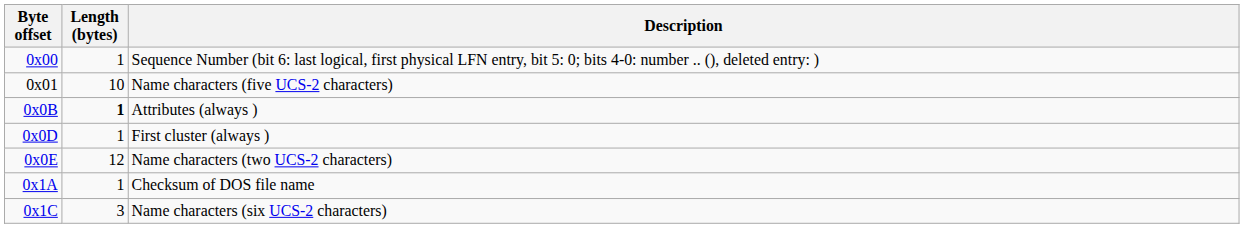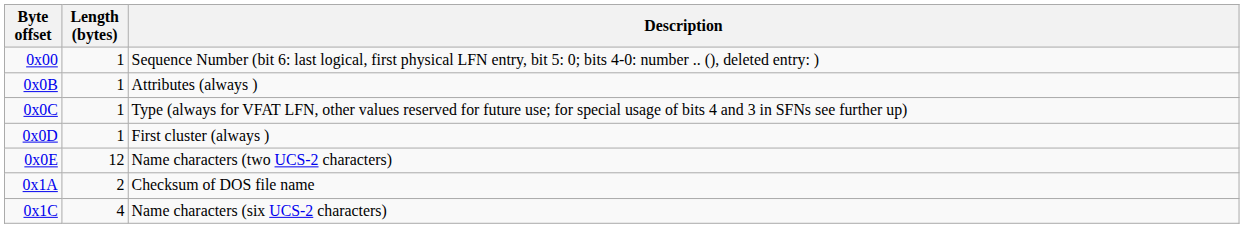- row: 0x01 | 10 | Name characters (five UCS-2 characters)
0x0B | Length (bytes): bold -> normal
+ row: 0x0C | 1 | Type (always for VFAT LFN, other values reserved for future use; for special usage of bits 4 and 3 in SFNs see further up)
0x1A | Length (bytes): 1 -> 2
0x1C | Length (bytes): 3 -> 4
